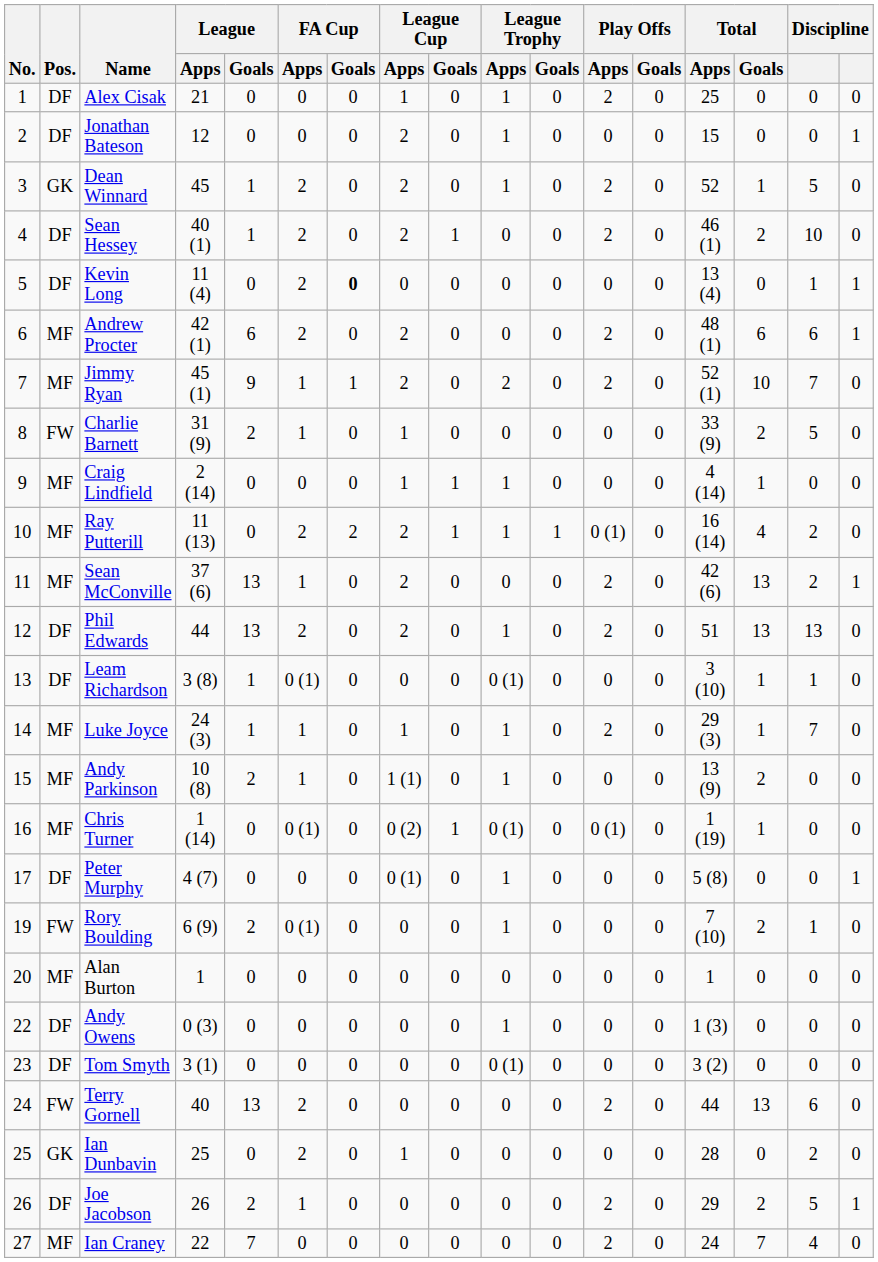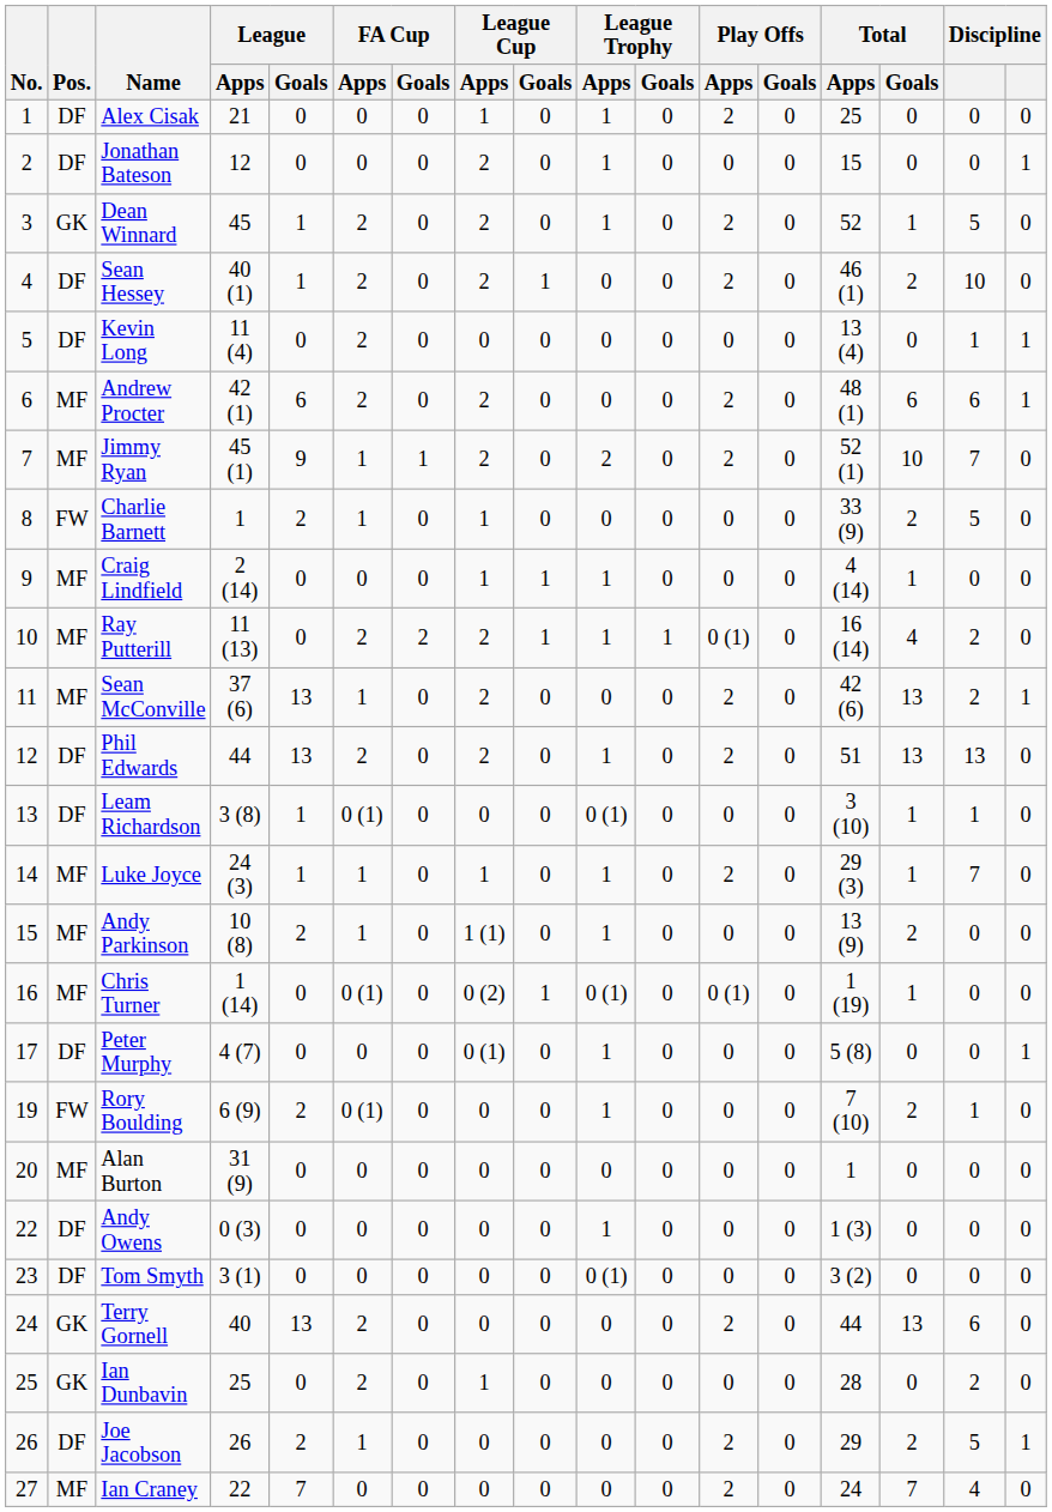Kevin Long | FA Cup / Goals: bold -> normal
Charlie Barnett | League / Apps: 31 (9) -> 1
Alan Burton | League / Apps: 1 -> 31 (9)
Terry Gornell | Pos.: FW -> GK
